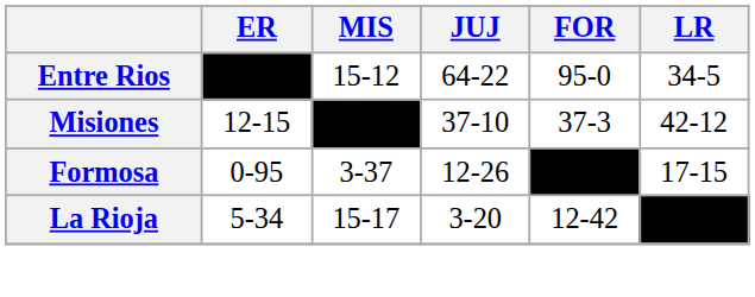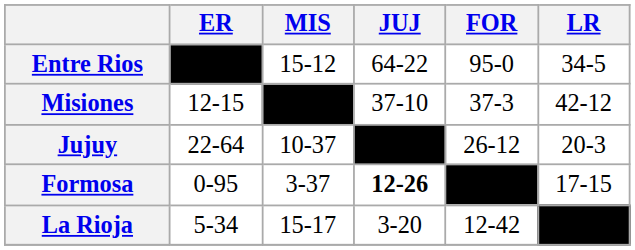+ row: Jujuy | 22-64 | 10-37 | –––– | 26-12 | 20-3
Formosa | JUJ: normal -> bold
